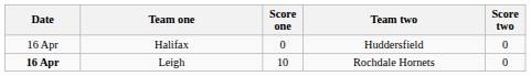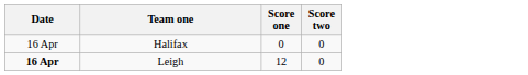- column: Team two | Huddersfield | Rochdale Hornets
Leigh | Score one: 10 -> 12
